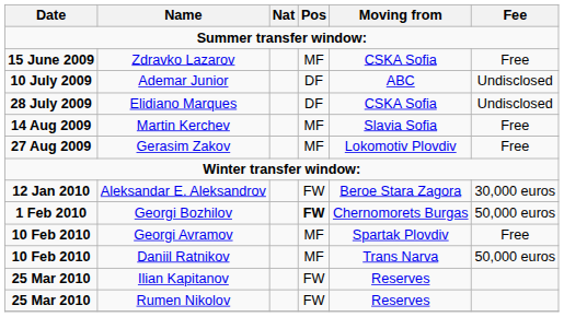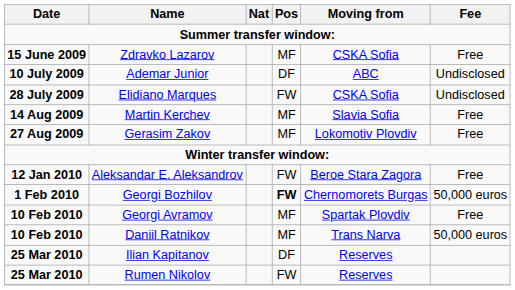Elidiano Marques | Pos: DF -> FW
Aleksandar E. Aleksandrov | Fee: 30,000 euros -> Free
Ilian Kapitanov | Pos: FW -> DF
